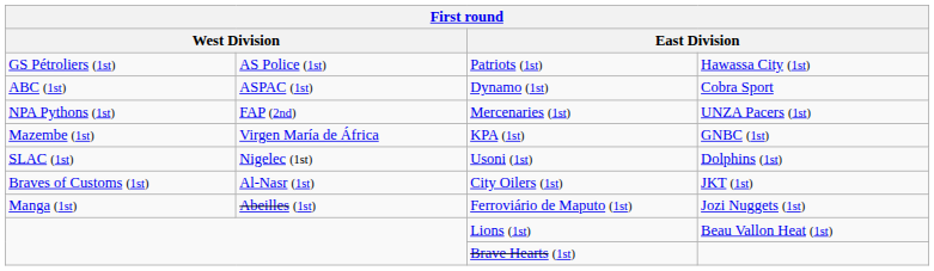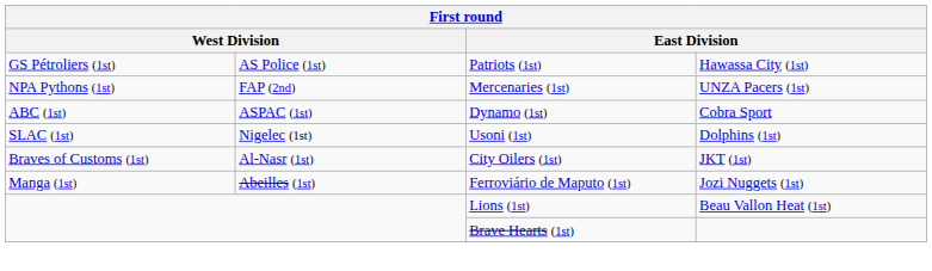rows swapped: Dynamo (1st) <-> Mercenaries (1st)
- row: Mazembe (1st) | Virgen María de África | KPA (1st) | GNBC (1st)
